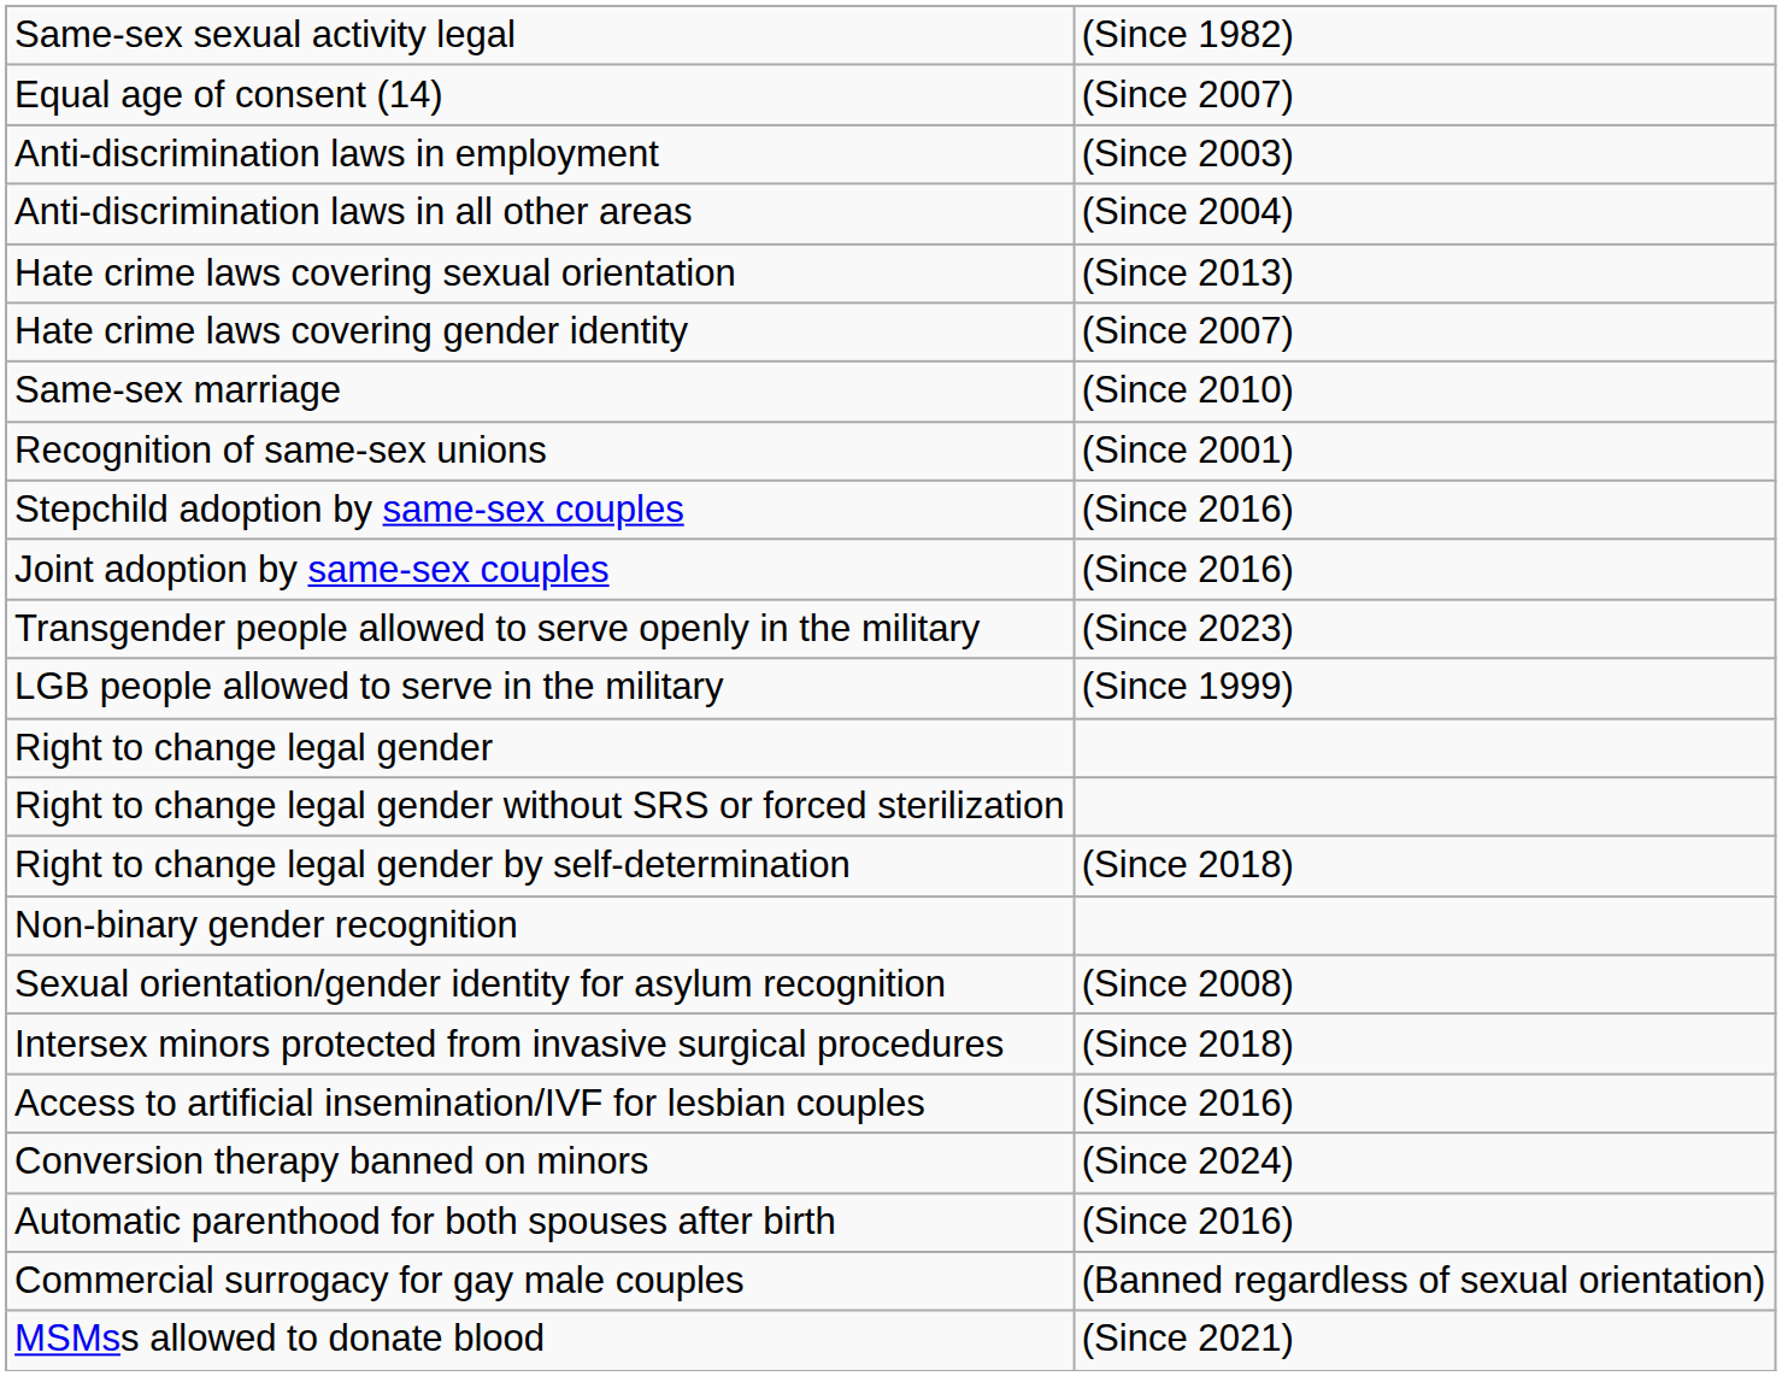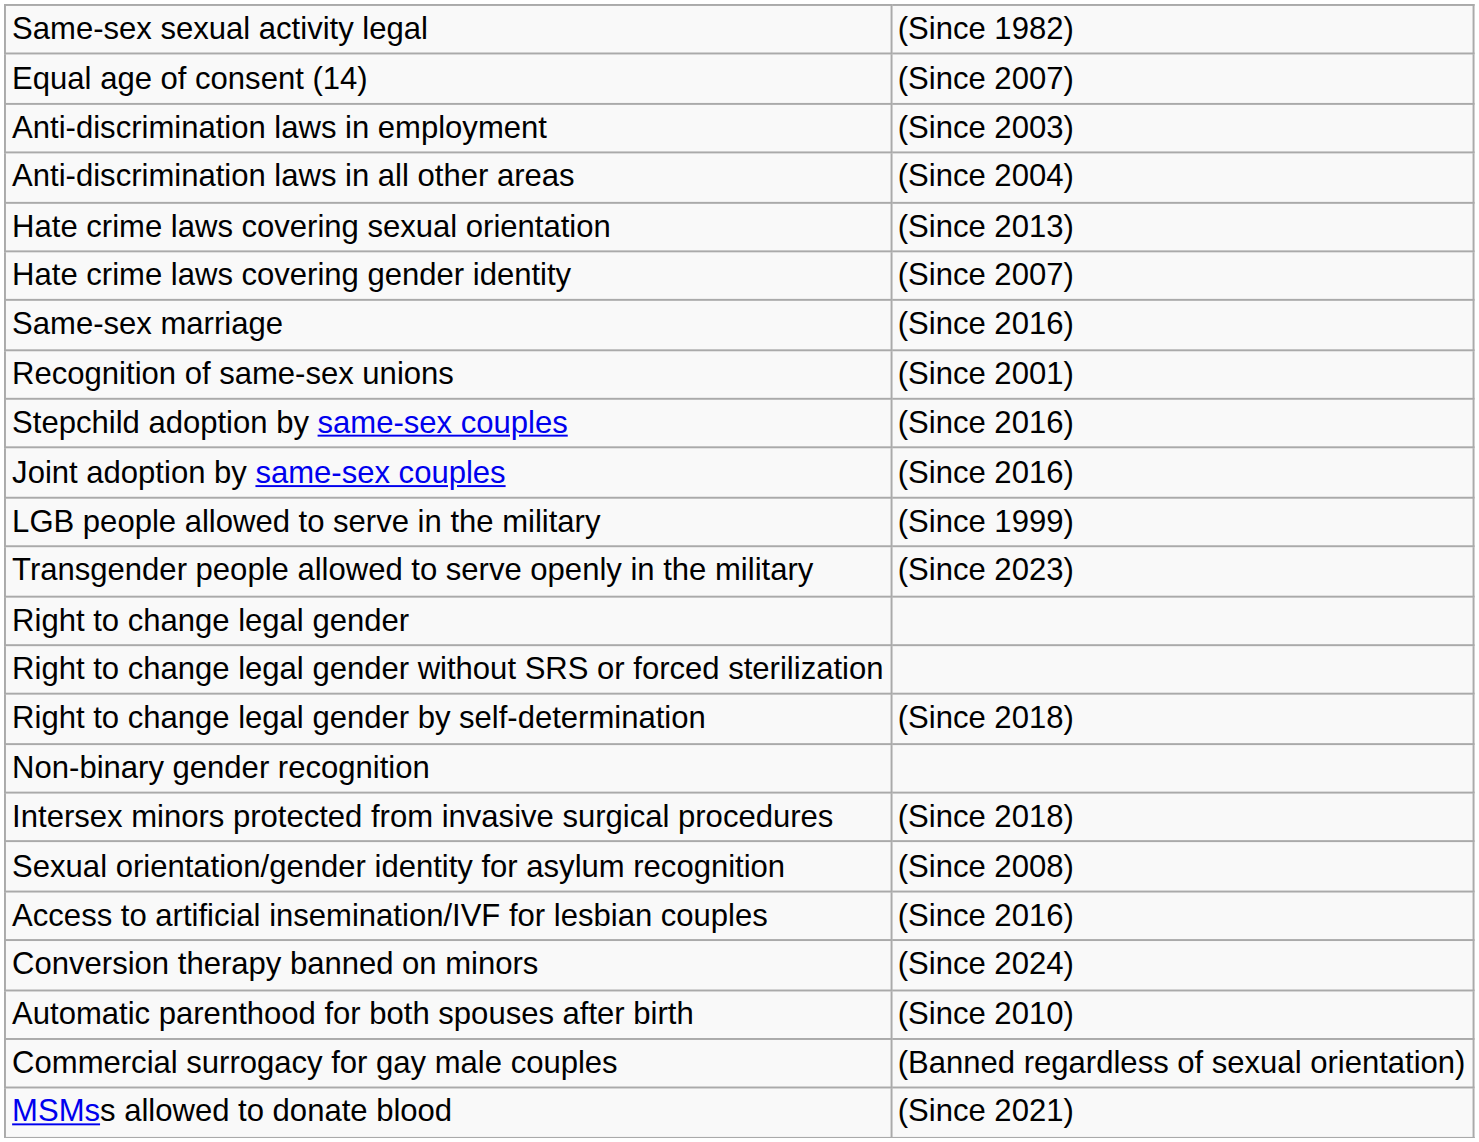Same-sex marriage | column 2: (Since 2010) -> (Since 2016)
rows swapped: LGB people allowed to serve in the military <-> Transgender people allowed to serve openly in the military
rows swapped: Intersex minors protected from invasive surgical procedures <-> Sexual orientation/gender identity for asylum recognition
Automatic parenthood for both spouses after birth | column 2: (Since 2016) -> (Since 2010)
